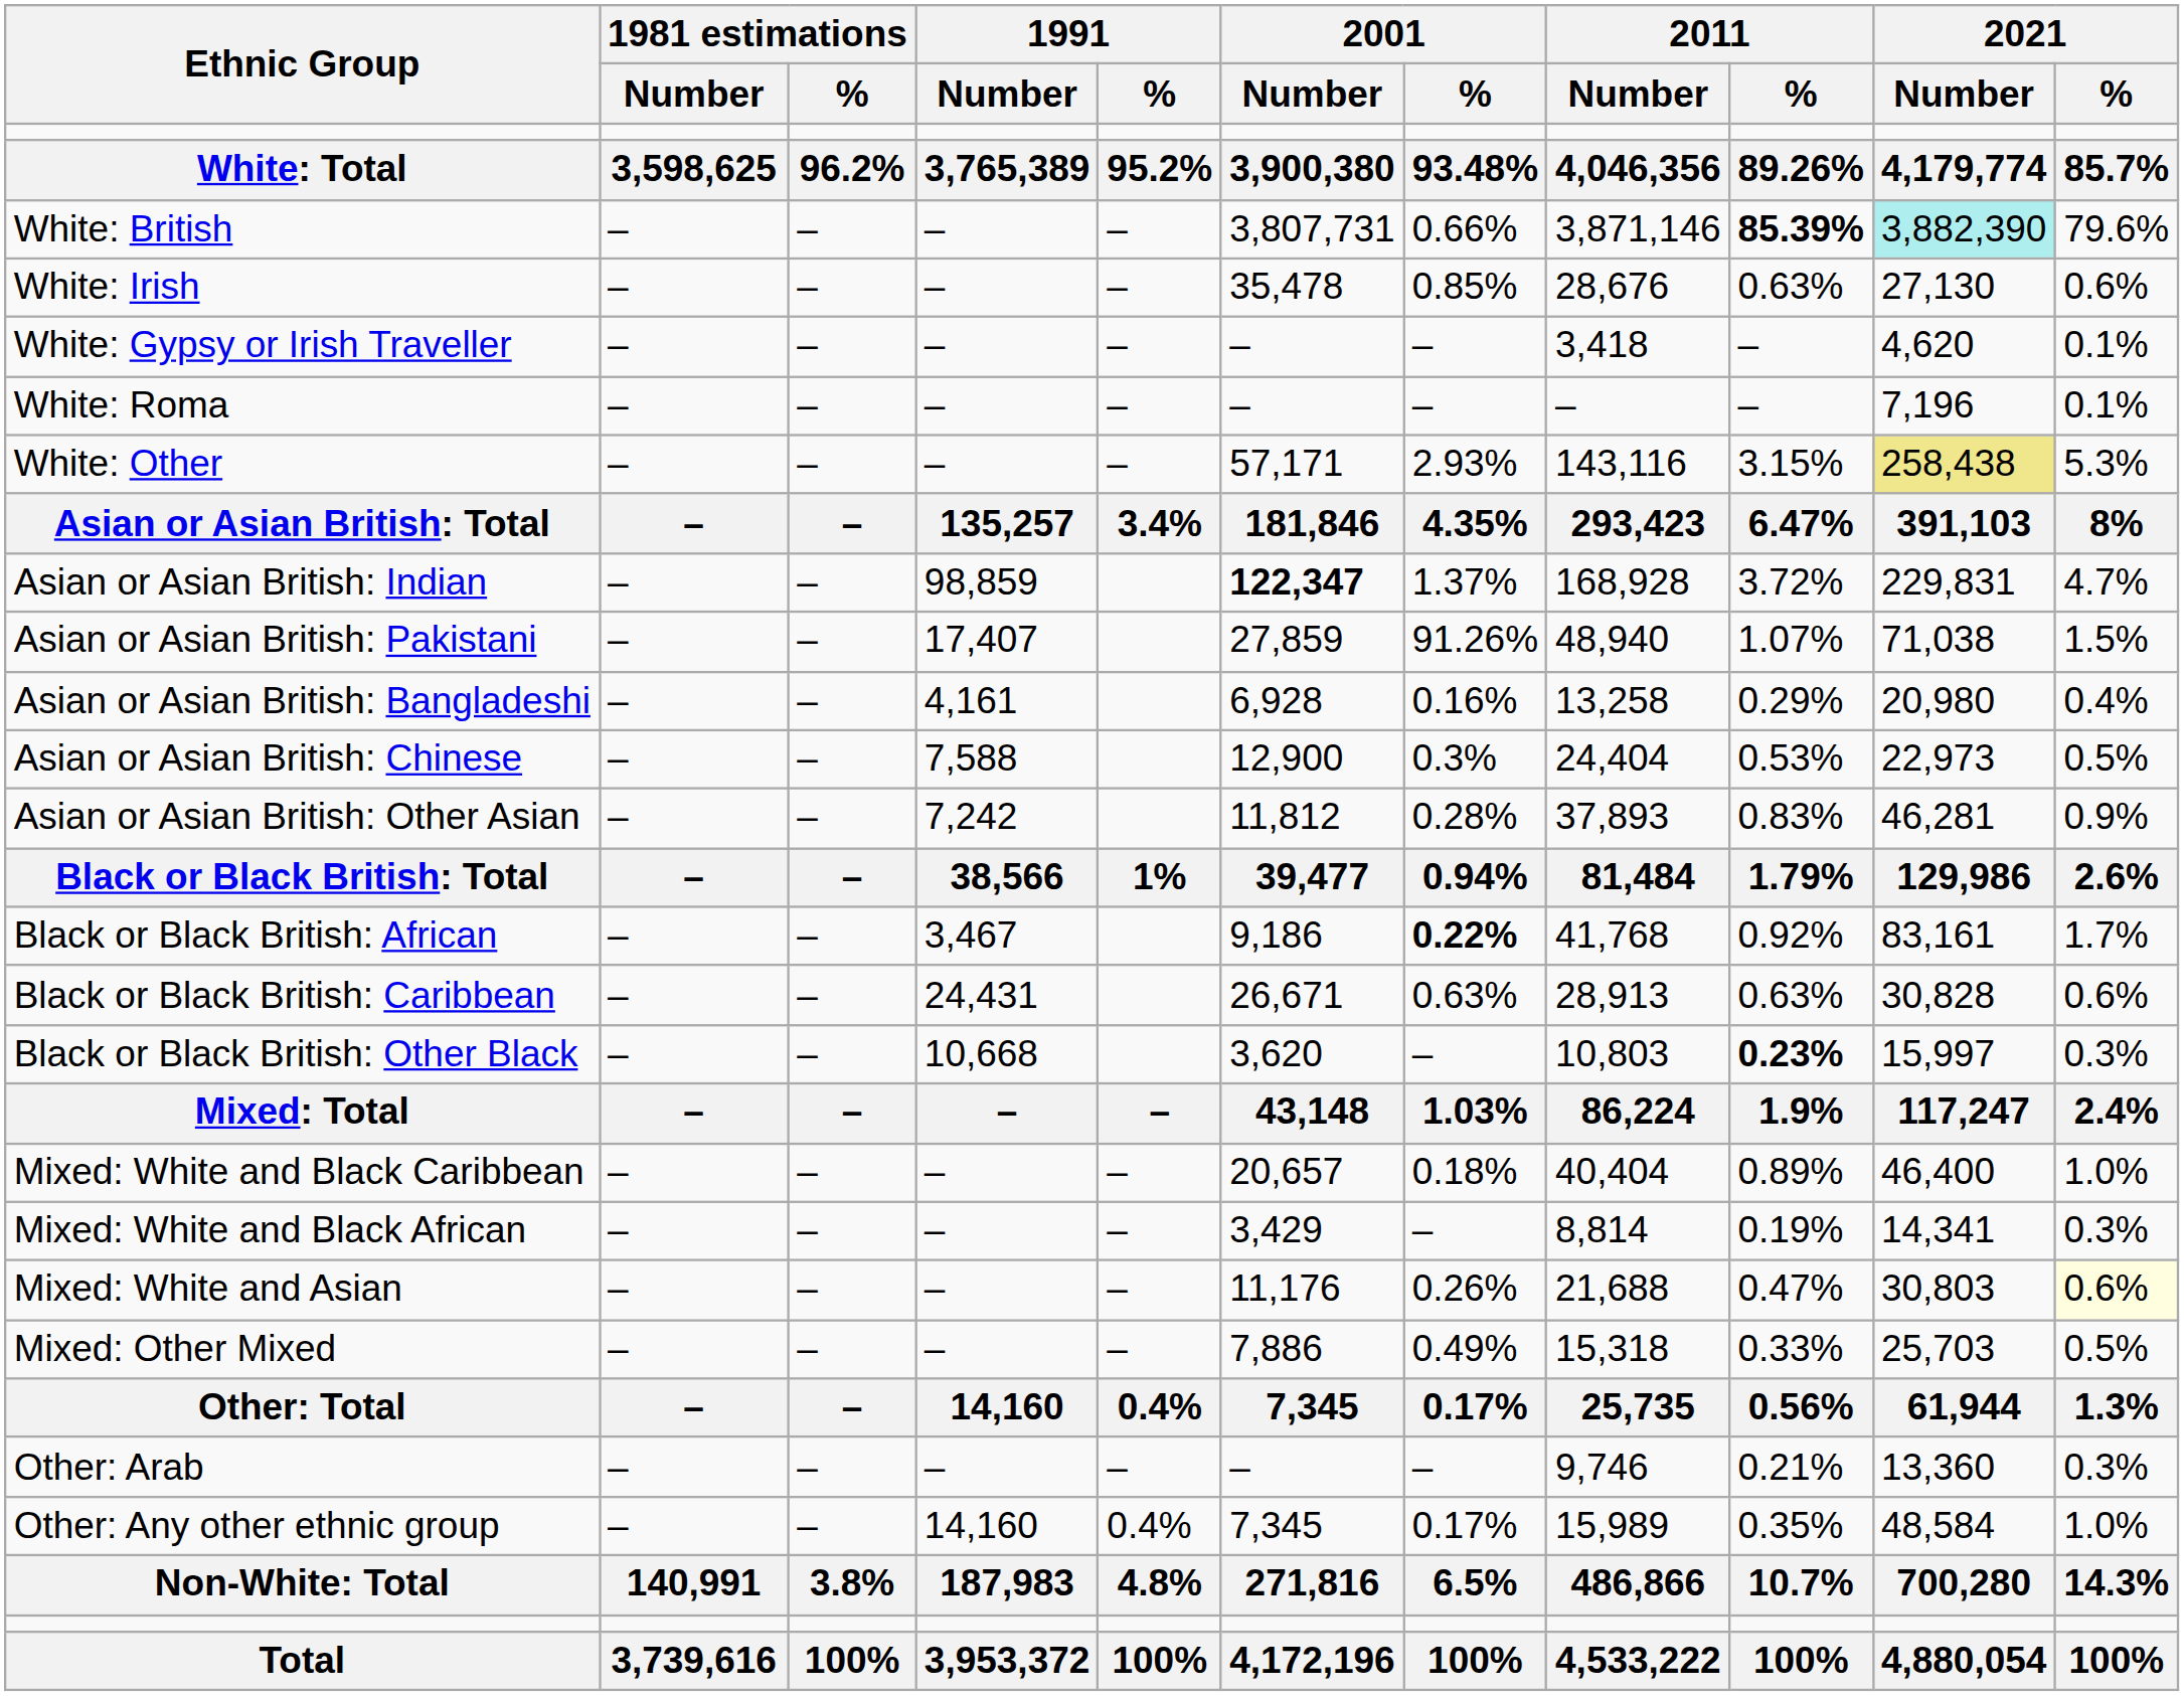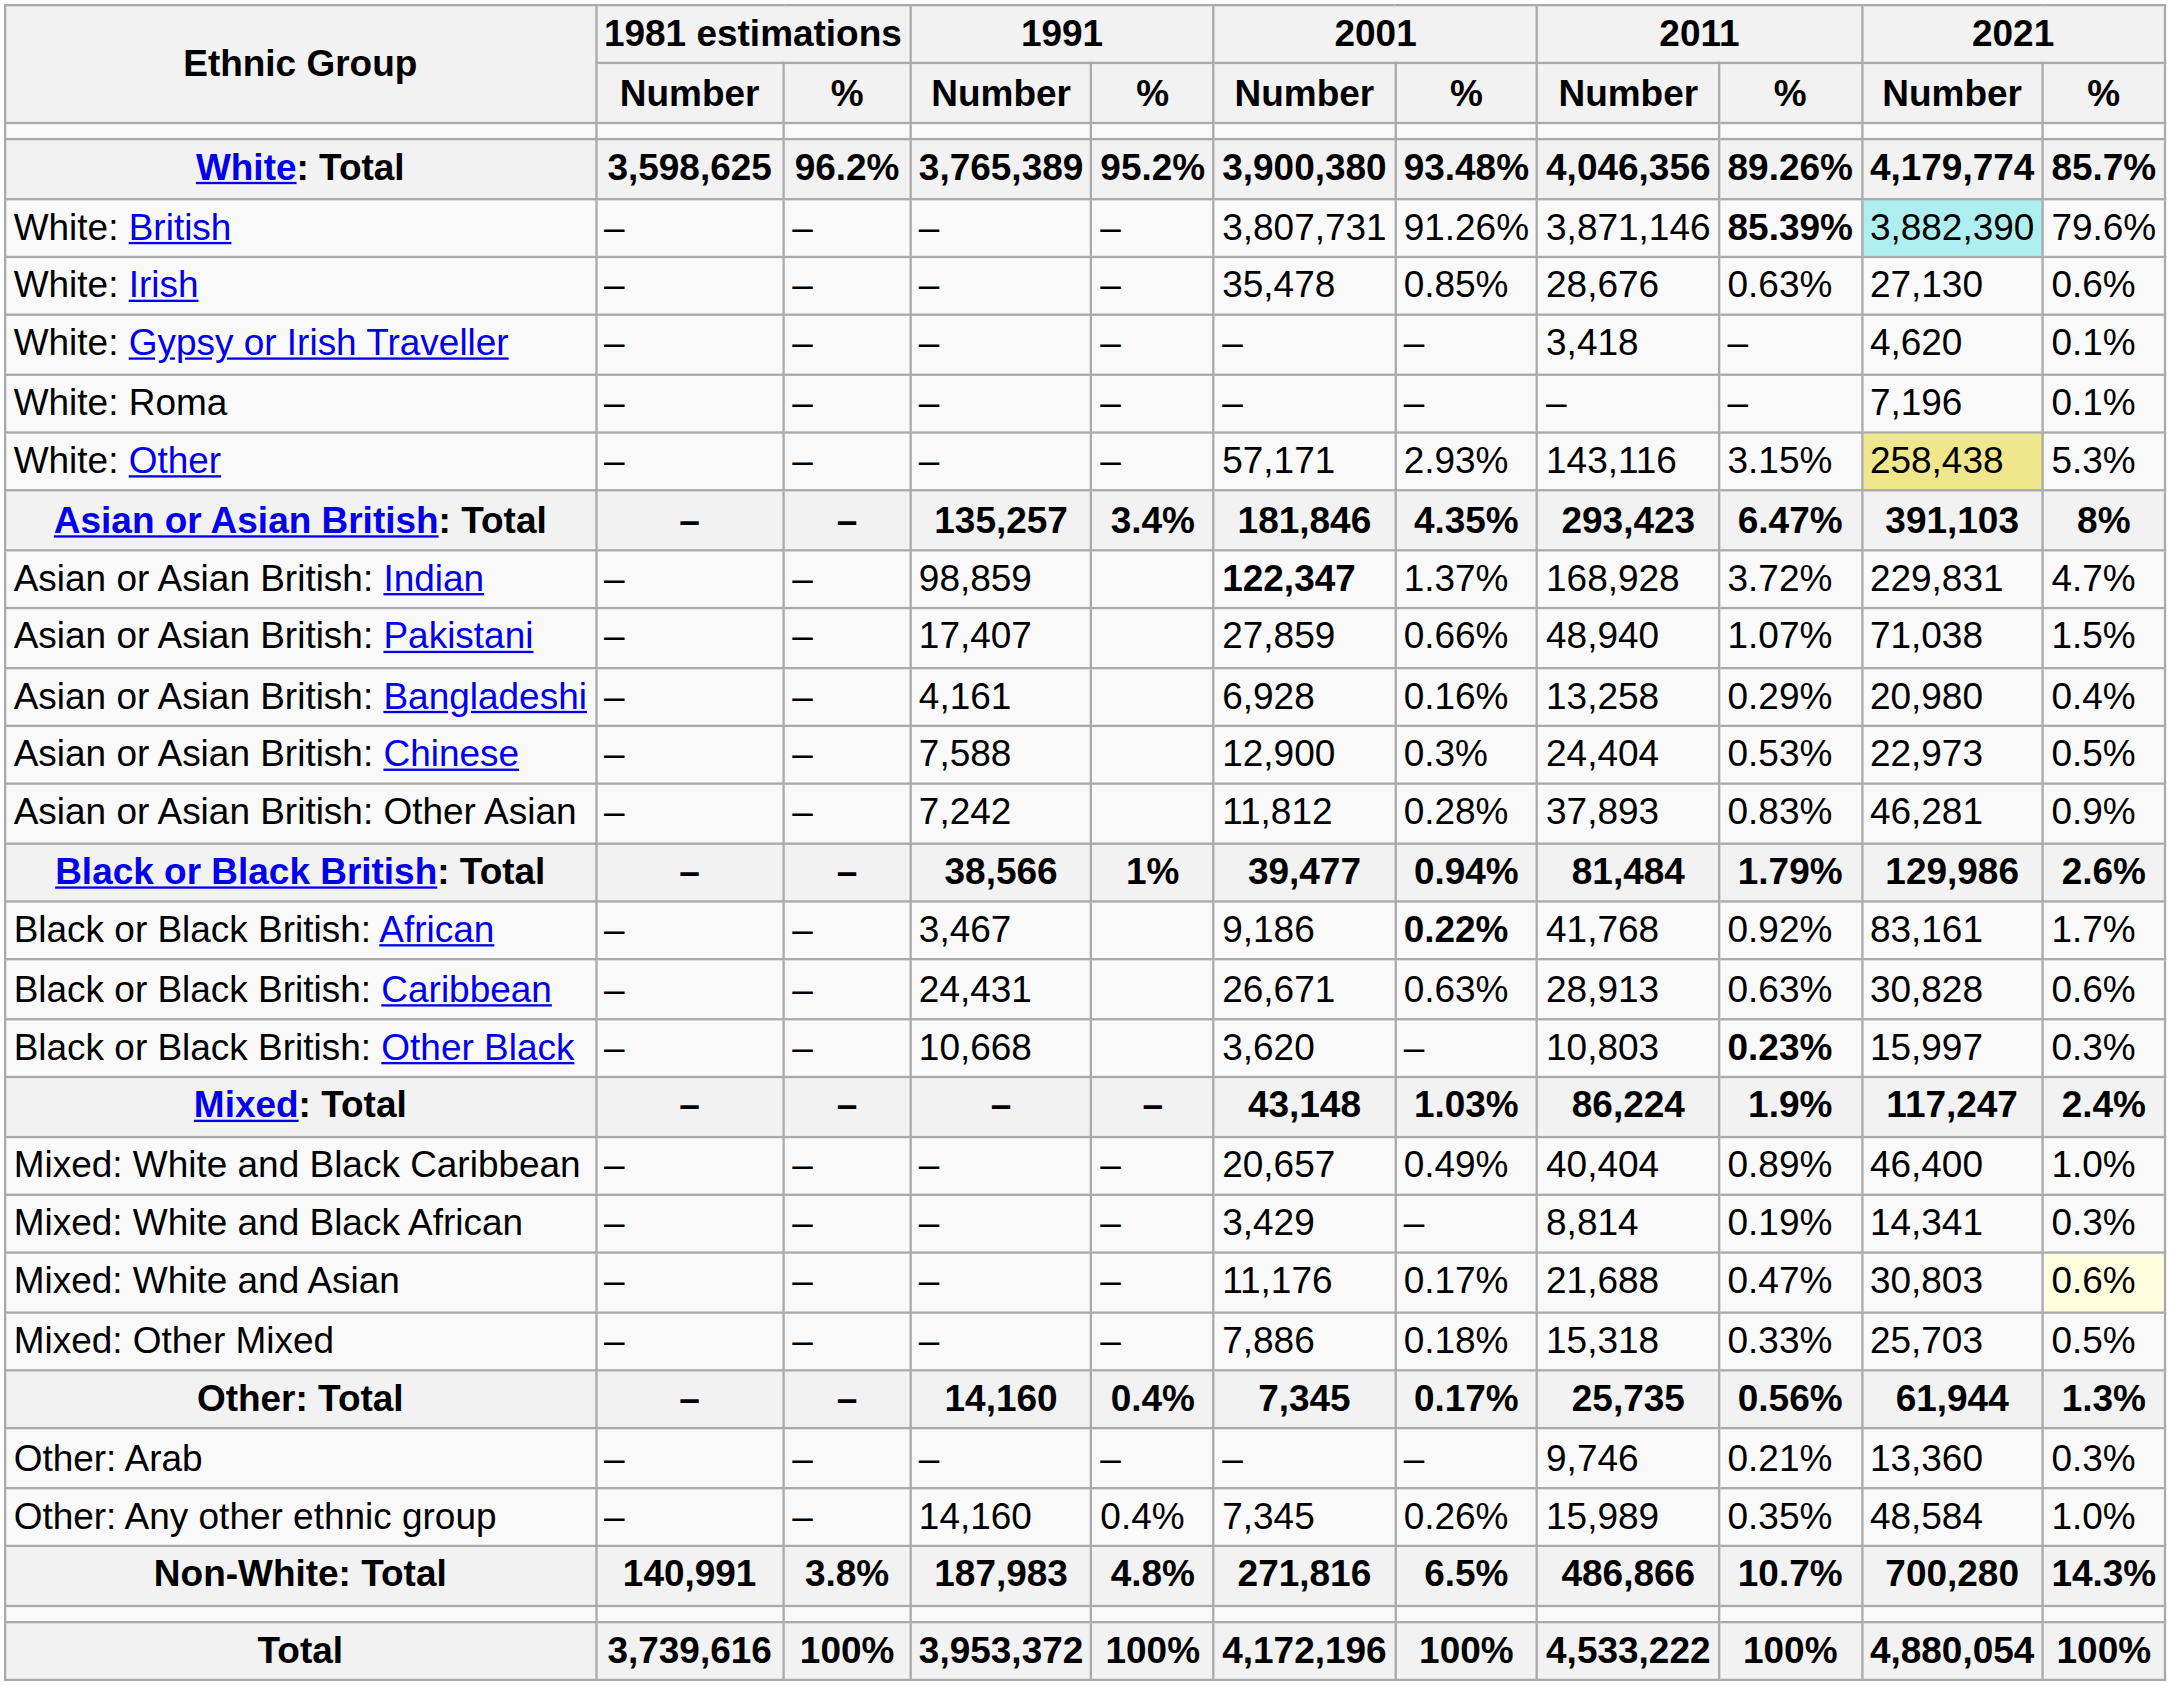White: British | 2001 / %: 0.66% -> 91.26%
Asian or Asian British: Pakistani | 2001 / %: 91.26% -> 0.66%
Mixed: White and Black Caribbean | 2001 / %: 0.18% -> 0.49%
Mixed: White and Asian | 2001 / %: 0.26% -> 0.17%
Mixed: Other Mixed | 2001 / %: 0.49% -> 0.18%
Other: Any other ethnic group | 2001 / %: 0.17% -> 0.26%
